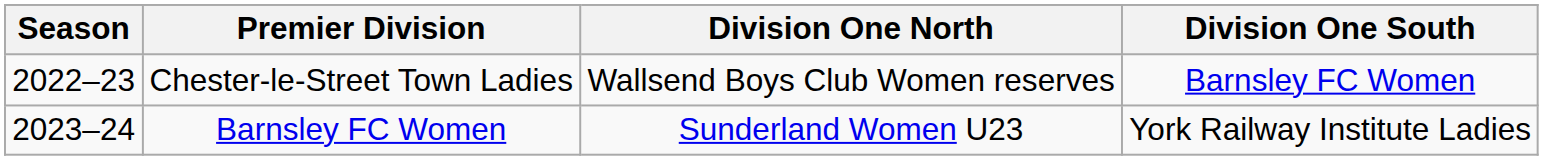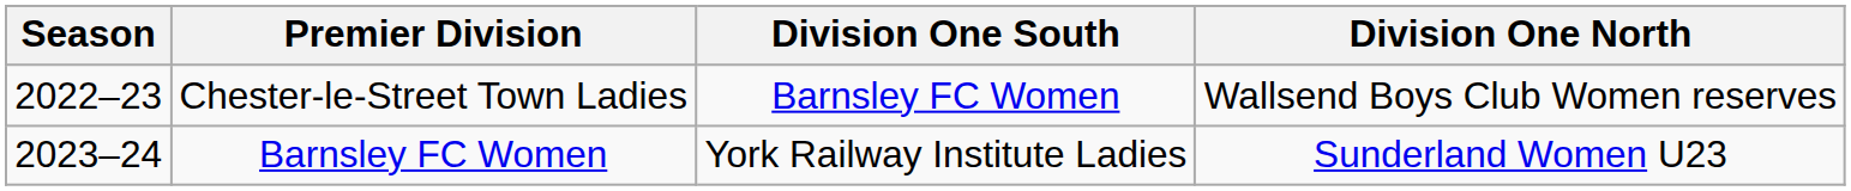columns swapped: Division One North <-> Division One South
